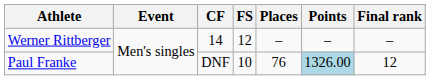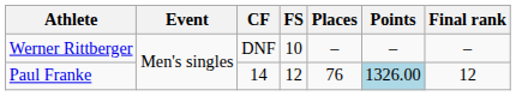Werner Rittberger | CF: 14 -> DNF
Werner Rittberger | FS: 12 -> 10
Paul Franke | CF: DNF -> 14
Paul Franke | FS: 10 -> 12
